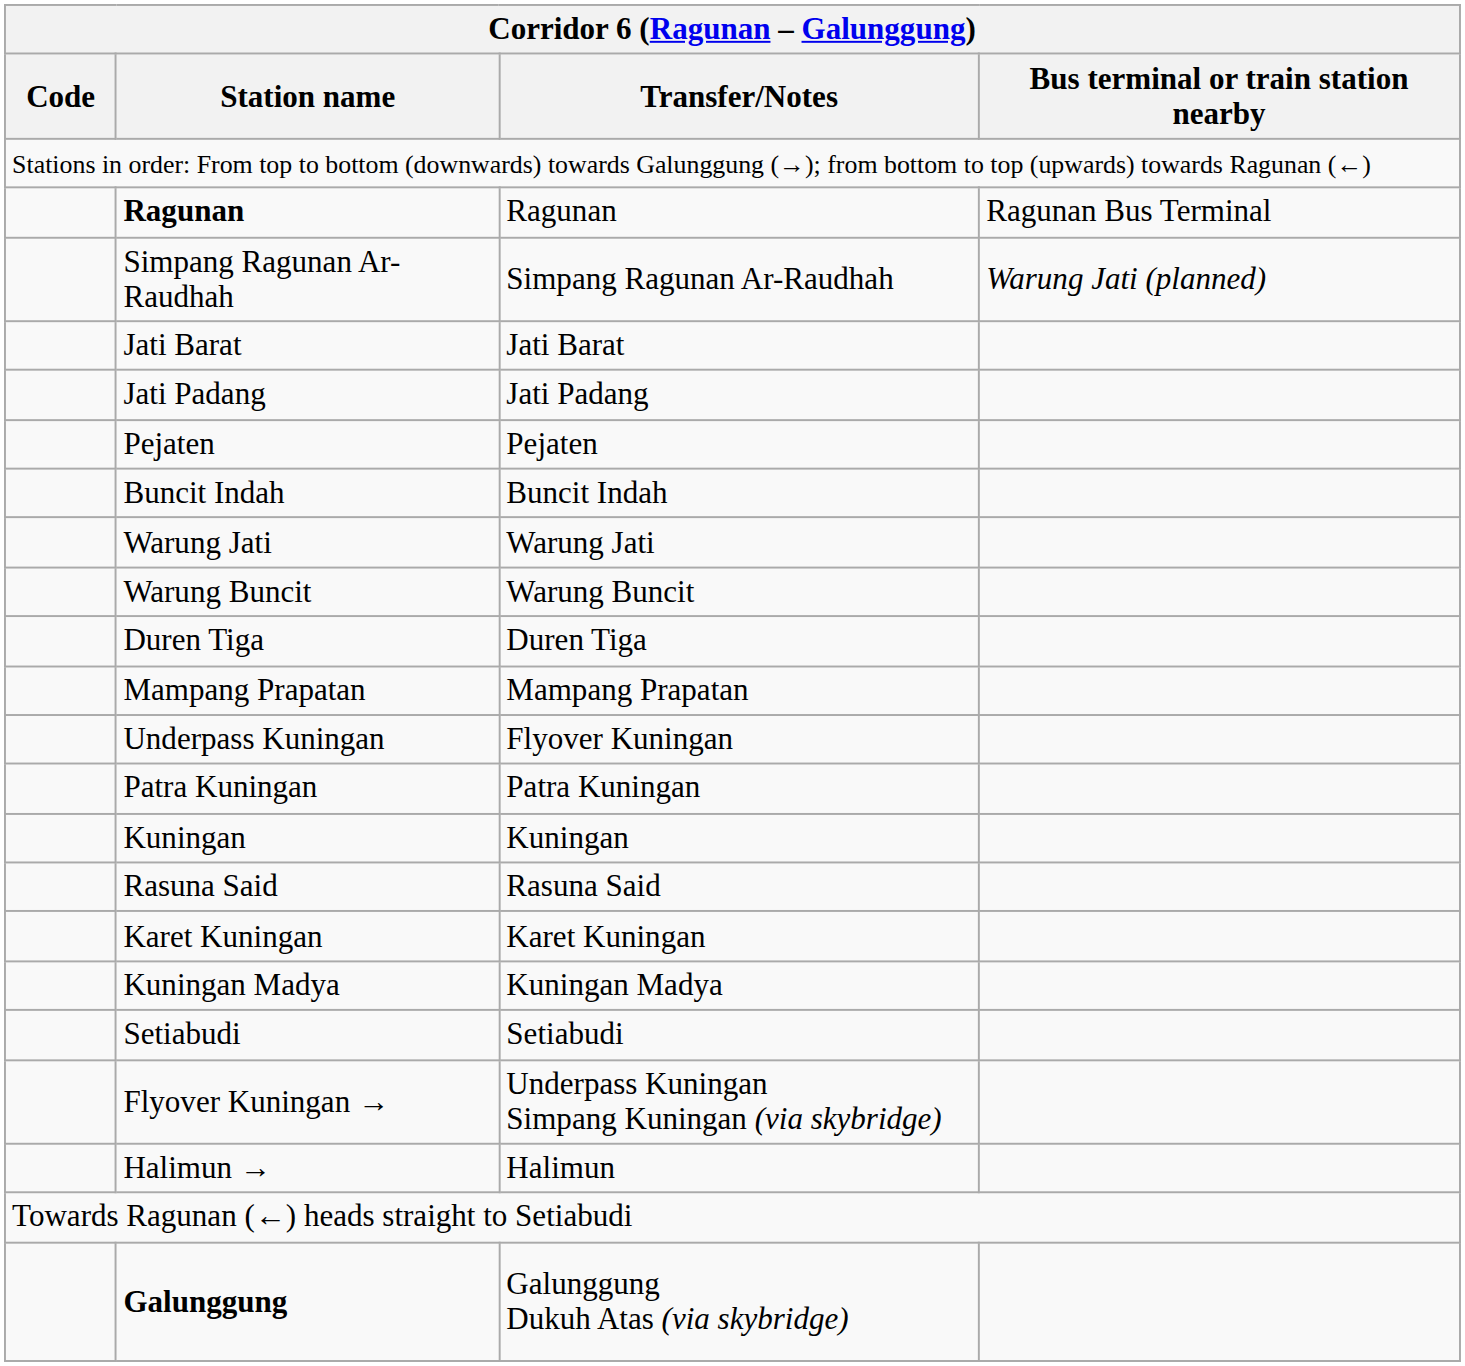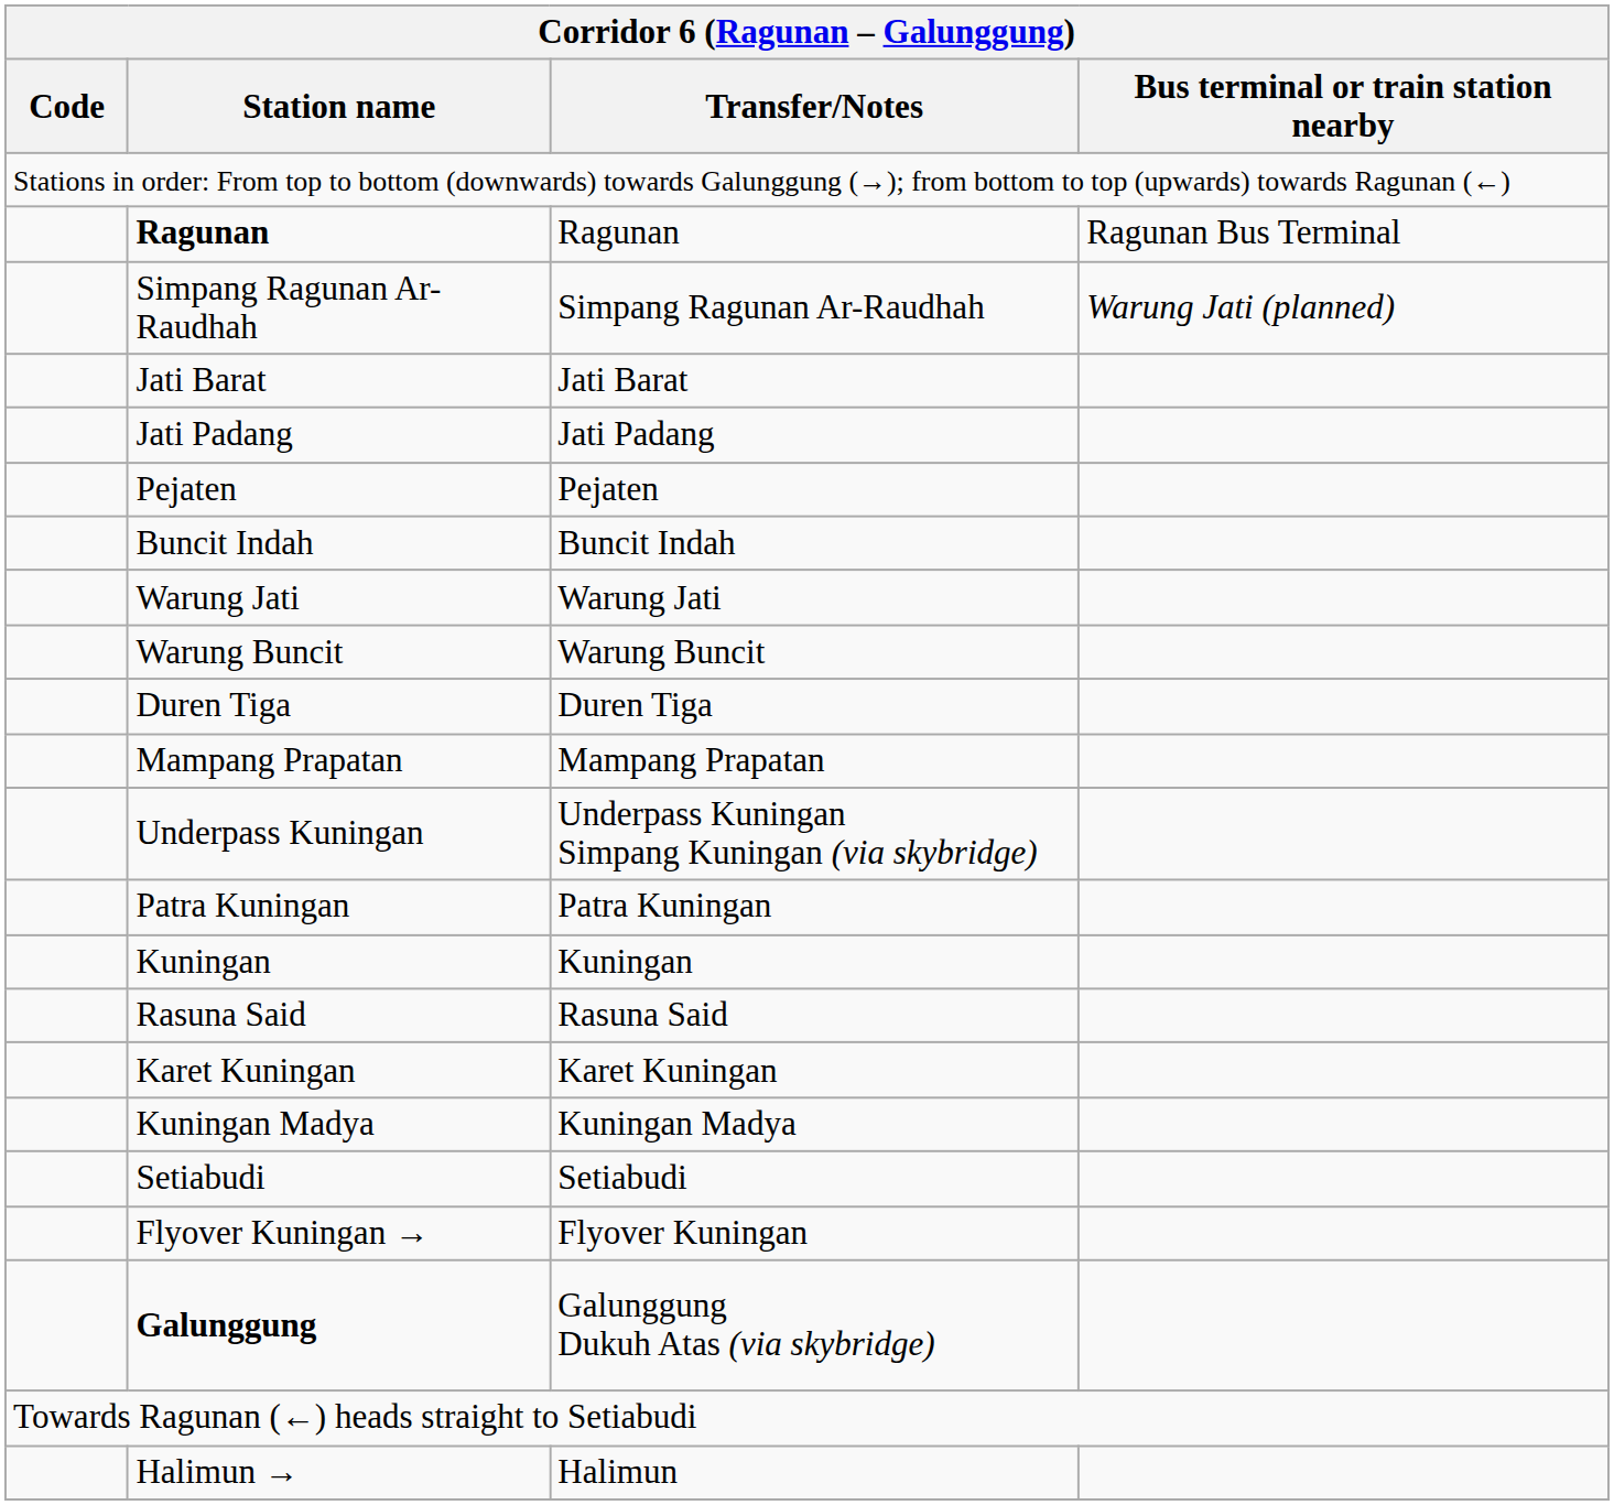Underpass Kuningan | Transfer/Notes: Flyover Kuningan -> Underpass Kuningan Simpang Kuningan (via skybridge)
Flyover Kuningan → | Transfer/Notes: Underpass Kuningan Simpang Kuningan (via skybridge) -> Flyover Kuningan
rows swapped: Halimun → <-> Galunggung
